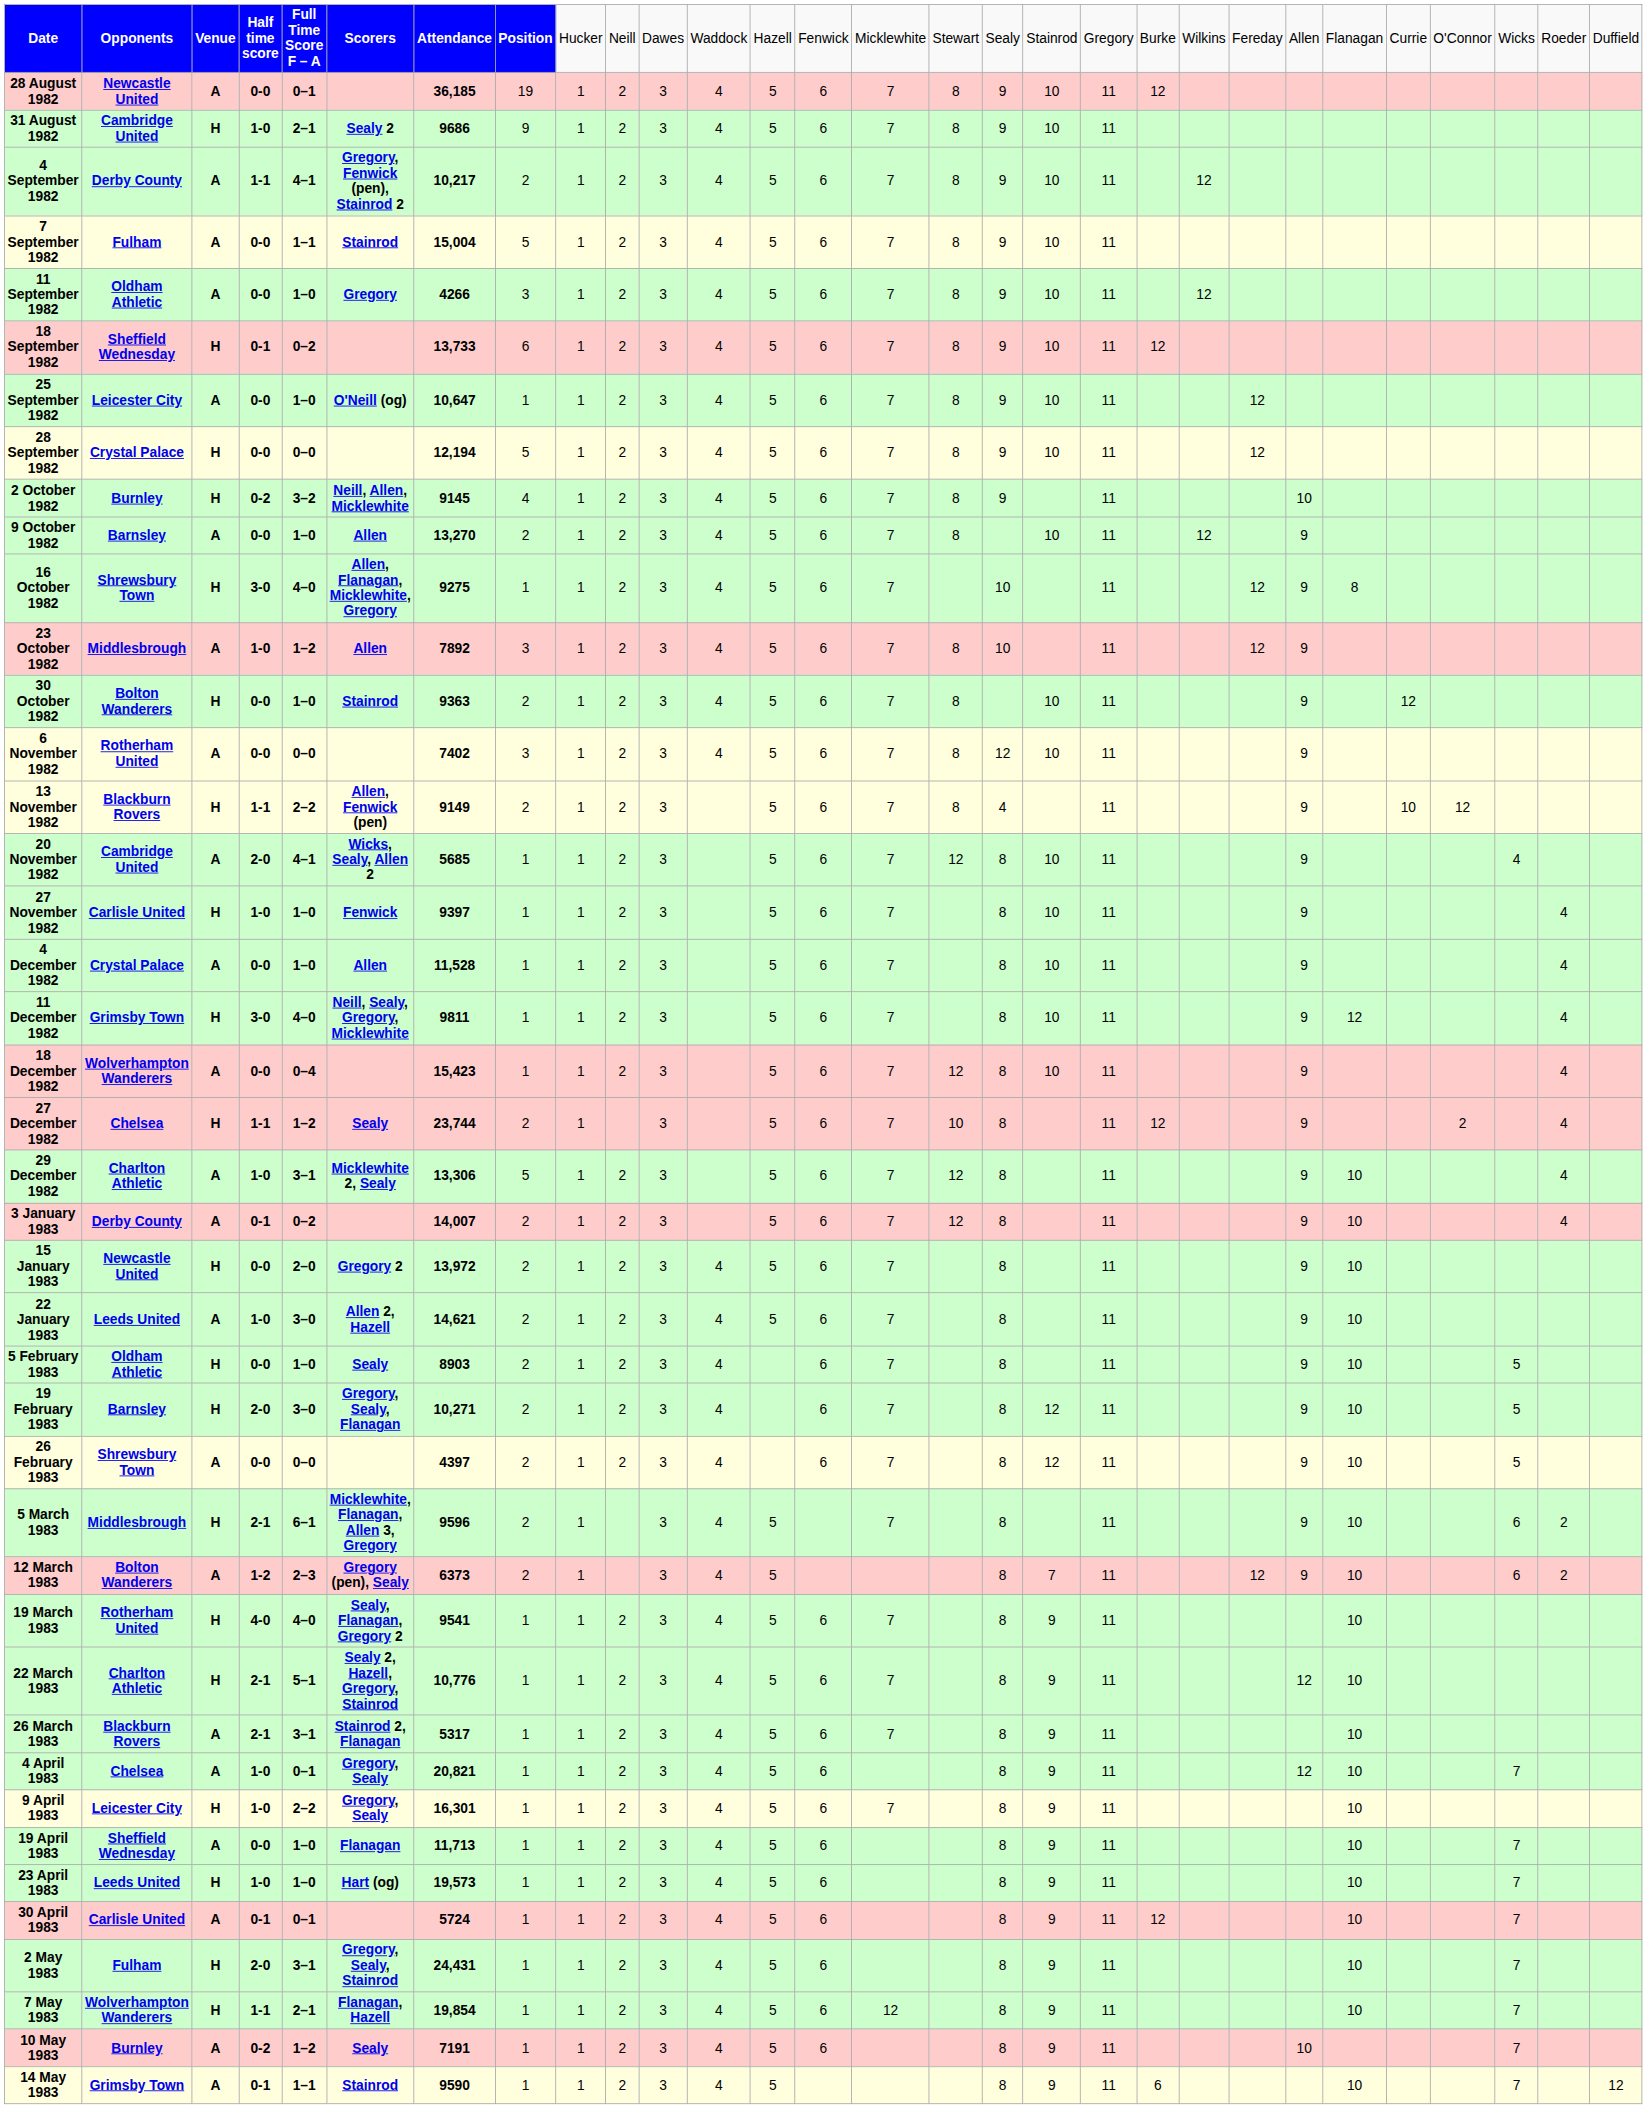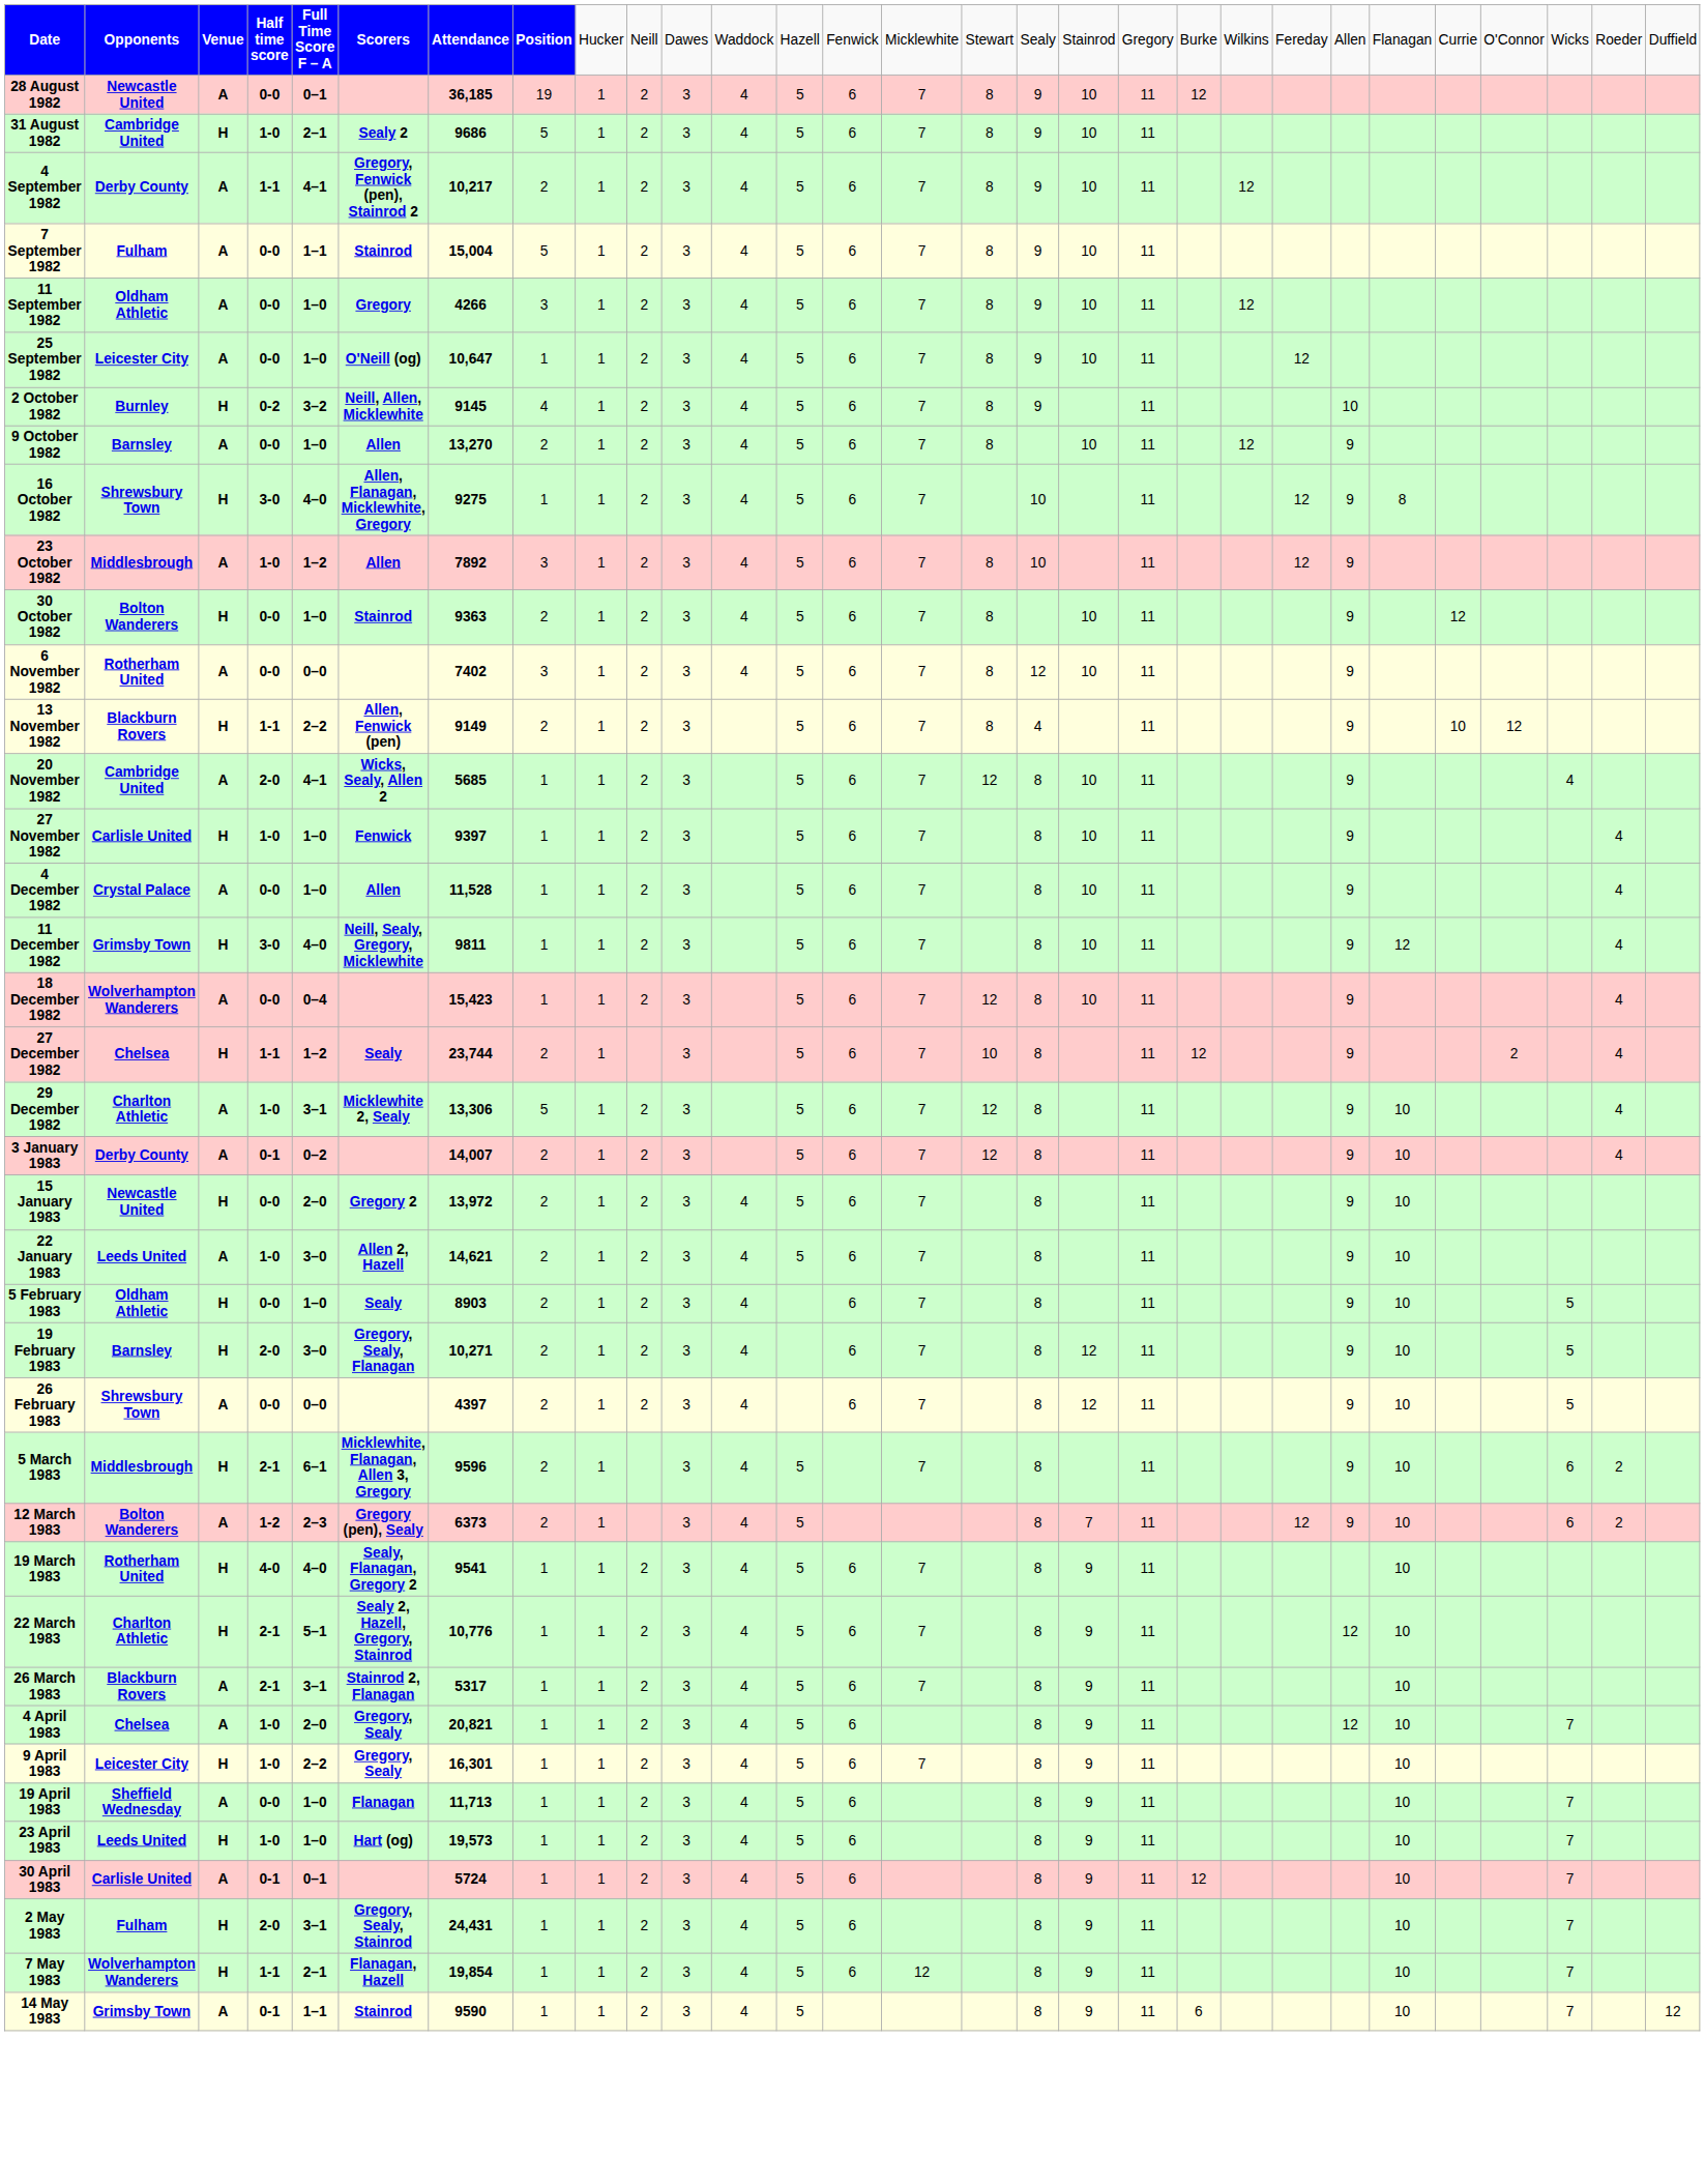31 August 1982 | column 8: 9 -> 5
- row: 18 September 1982 | Sheffield Wednesday | H | 0-1 | 0–2 | 13,733 | 6 | 1 | 2 | 3 | 4 | 5 | 6 | 7 | 8 | 9 | 10 | 11 | 12
- row: 28 September 1982 | Crystal Palace | H | 0-0 | 0–0 | 12,194 | 5 | 1 | 2 | 3 | 4 | 5 | 6 | 7 | 8 | 9 | 10 | 11 | 12
4 April 1983 | column 5: 0–1 -> 2–0
- row: 10 May 1983 | Burnley | A | 0-2 | 1–2 | Sealy | 7191 | 1 | 1 | 2 | 3 | 4 | 5 | 6 | 8 | 9 | 11 | 10 | 7
